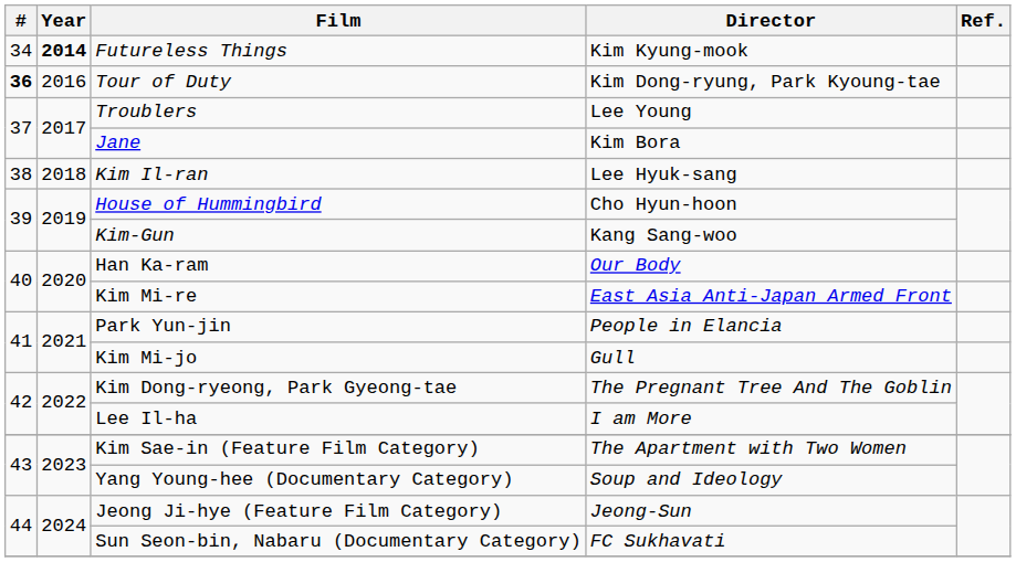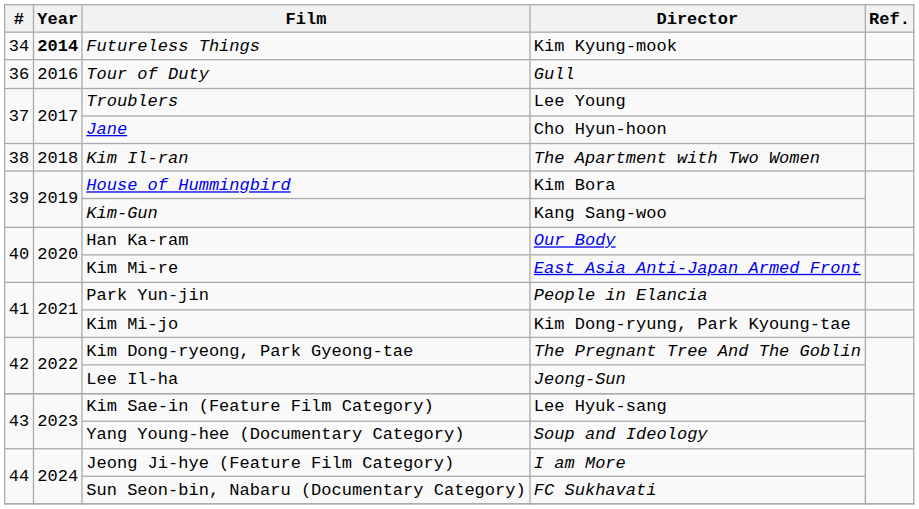Tour of Duty | #: bold -> normal
Tour of Duty | Director: Kim Dong-ryung, Park Kyoung-tae -> Gull
Jane | Director: Kim Bora -> Cho Hyun-hoon
Kim Il-ran | Director: Lee Hyuk-sang -> The Apartment with Two Women
House of Hummingbird | Director: Cho Hyun-hoon -> Kim Bora
Kim Mi-jo | Director: Gull -> Kim Dong-ryung, Park Kyoung-tae
Lee Il-ha | Director: I am More -> Jeong-Sun
Kim Sae-in (Feature Film Category) | Director: The Apartment with Two Women -> Lee Hyuk-sang
Jeong Ji-hye (Feature Film Category) | Director: Jeong-Sun -> I am More
